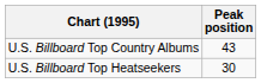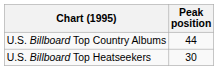U.S. Billboard Top Country Albums | Peak position: 43 -> 44
